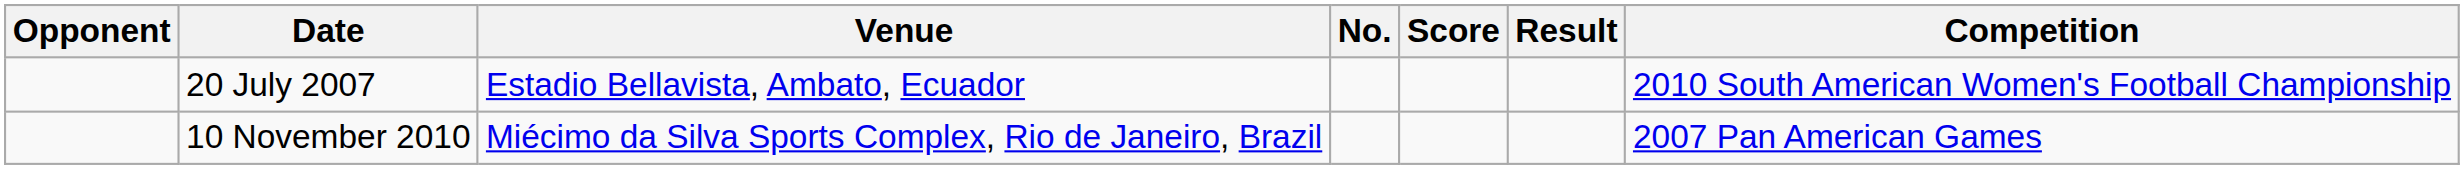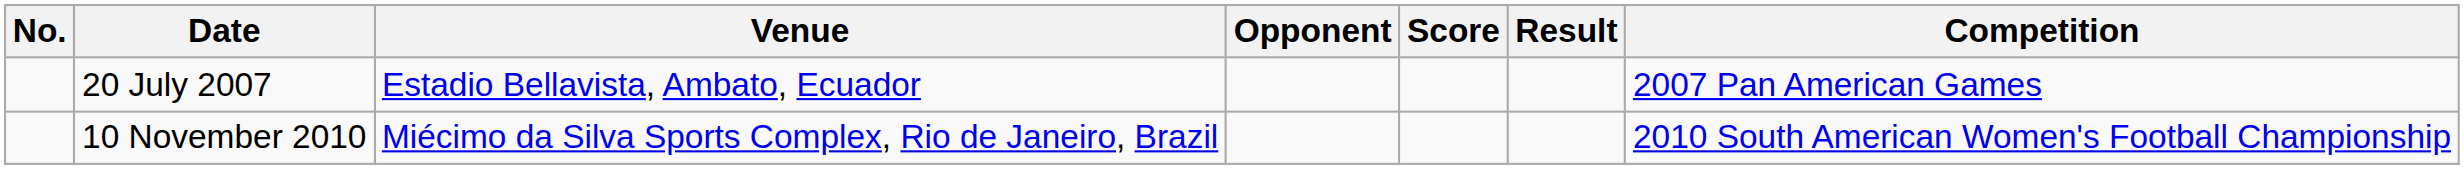columns swapped: No. <-> Opponent
20 July 2007 | Competition: 2010 South American Women's Football Championship -> 2007 Pan American Games
10 November 2010 | Competition: 2007 Pan American Games -> 2010 South American Women's Football Championship
